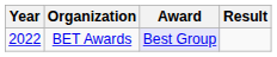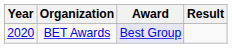BET Awards | Year: 2022 -> 2020
